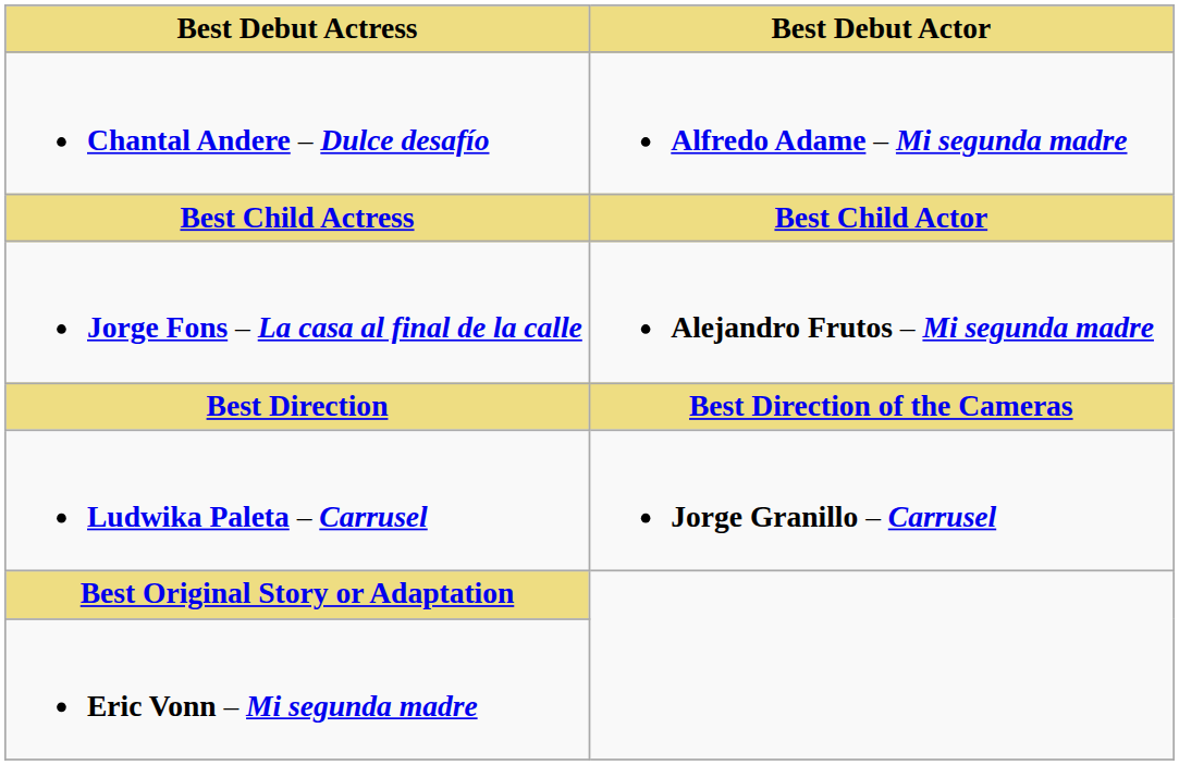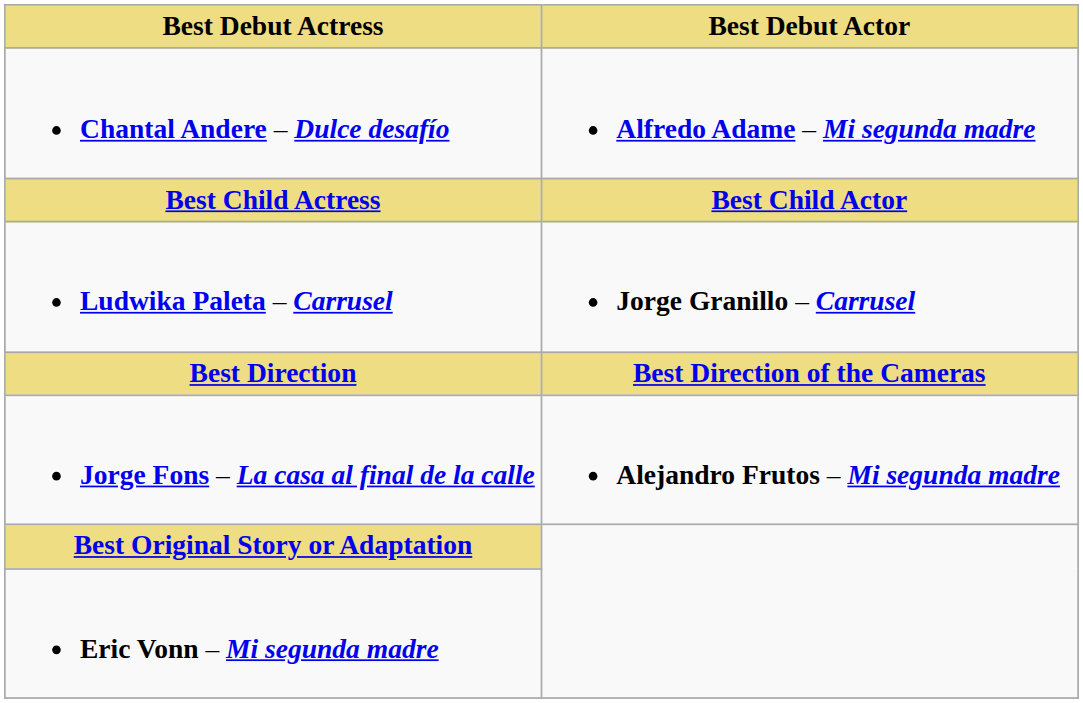rows swapped: Ludwika Paleta – Carrusel <-> Jorge Fons – La casa al final de la calle
